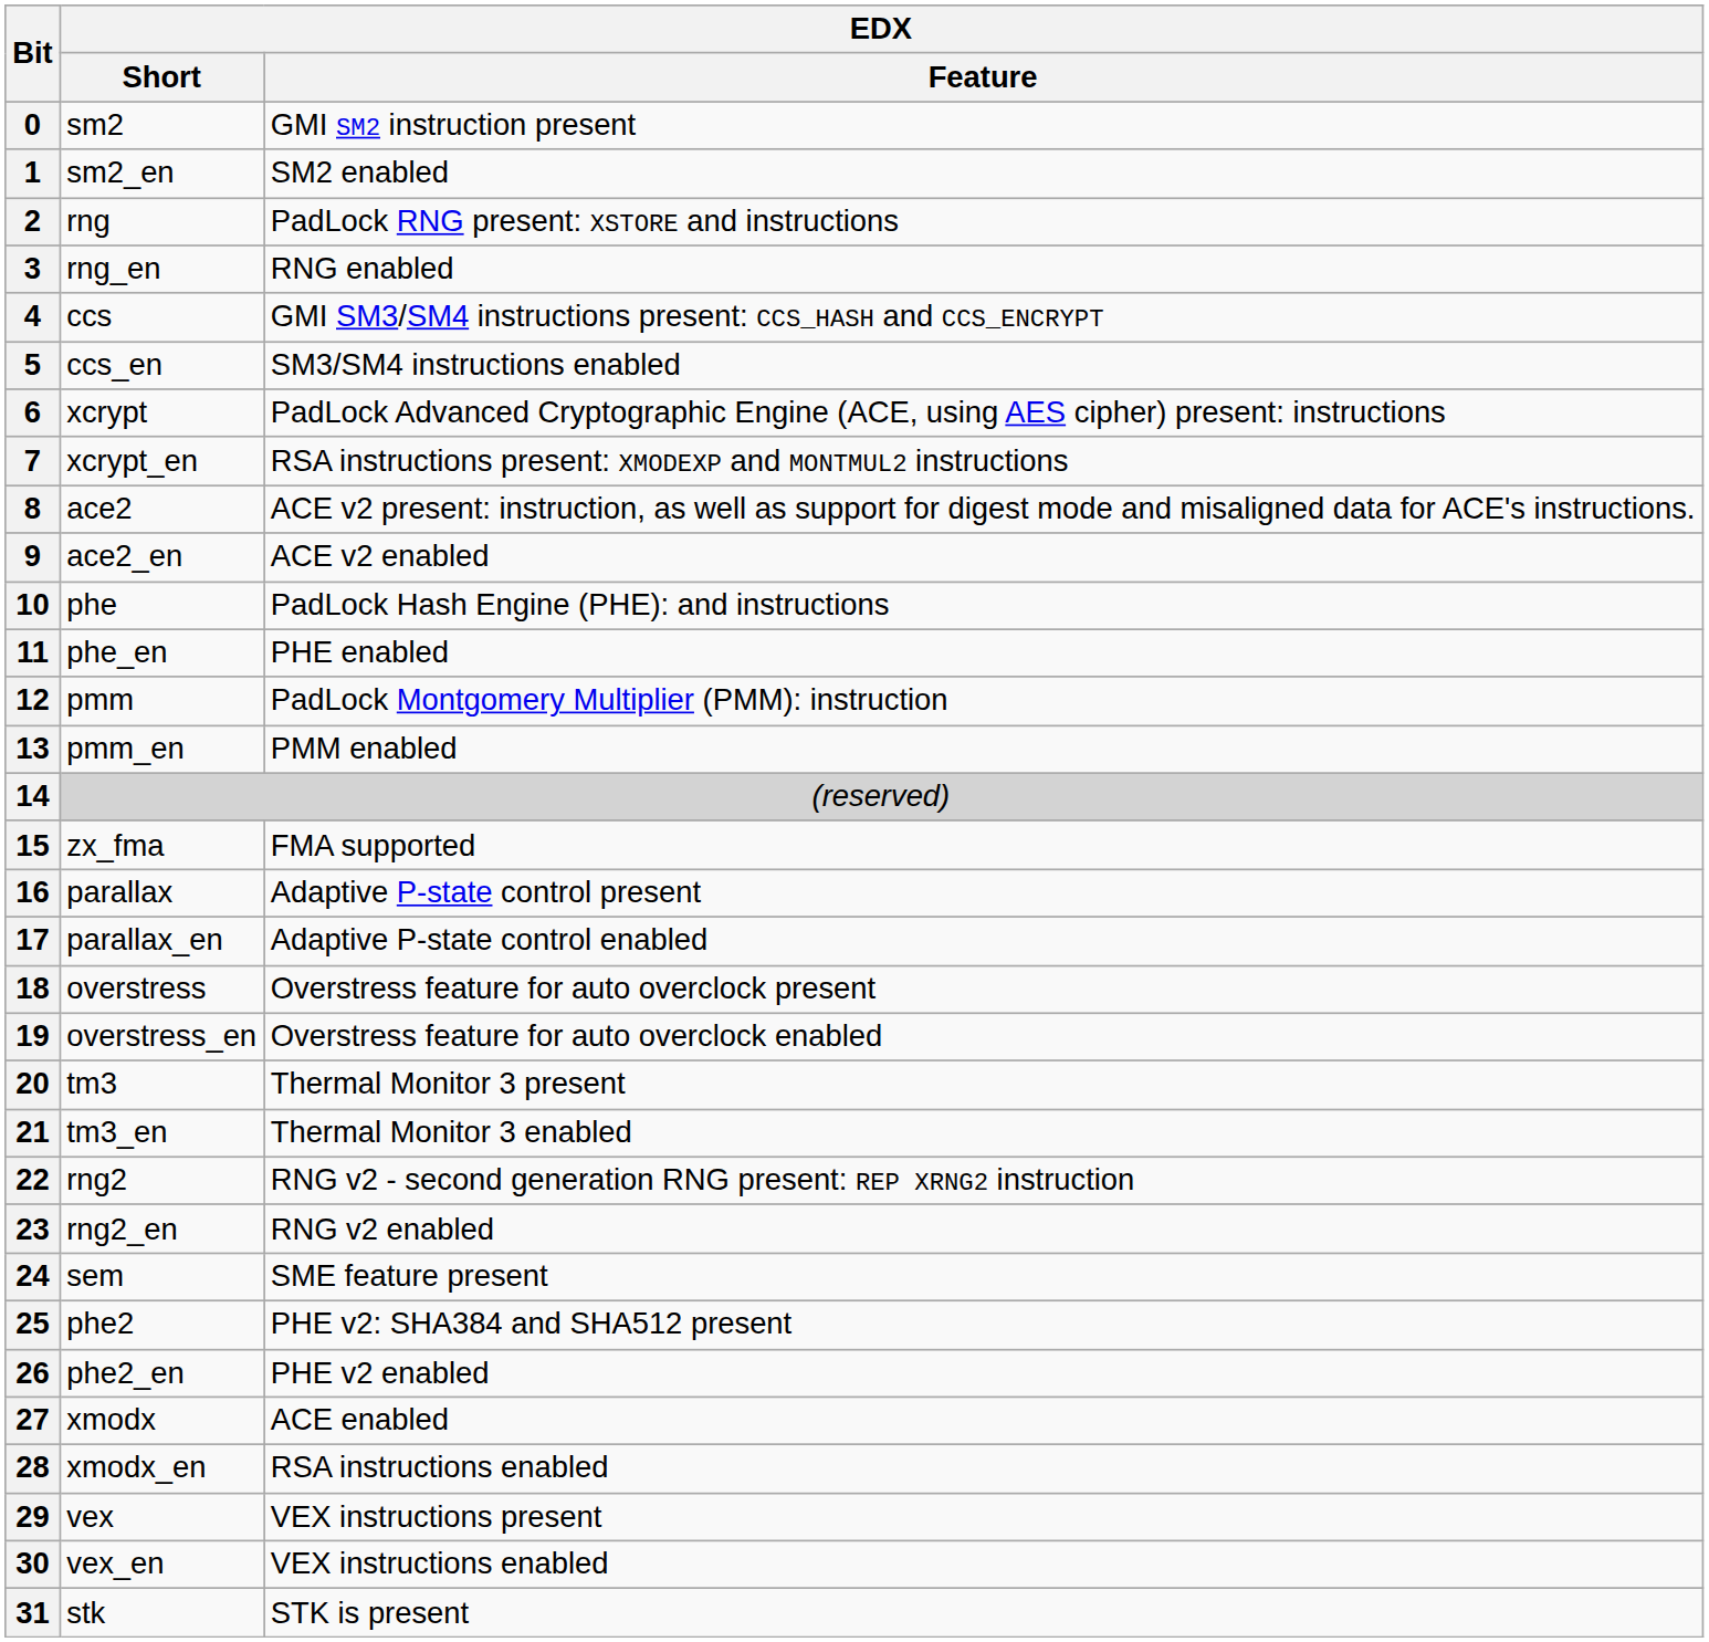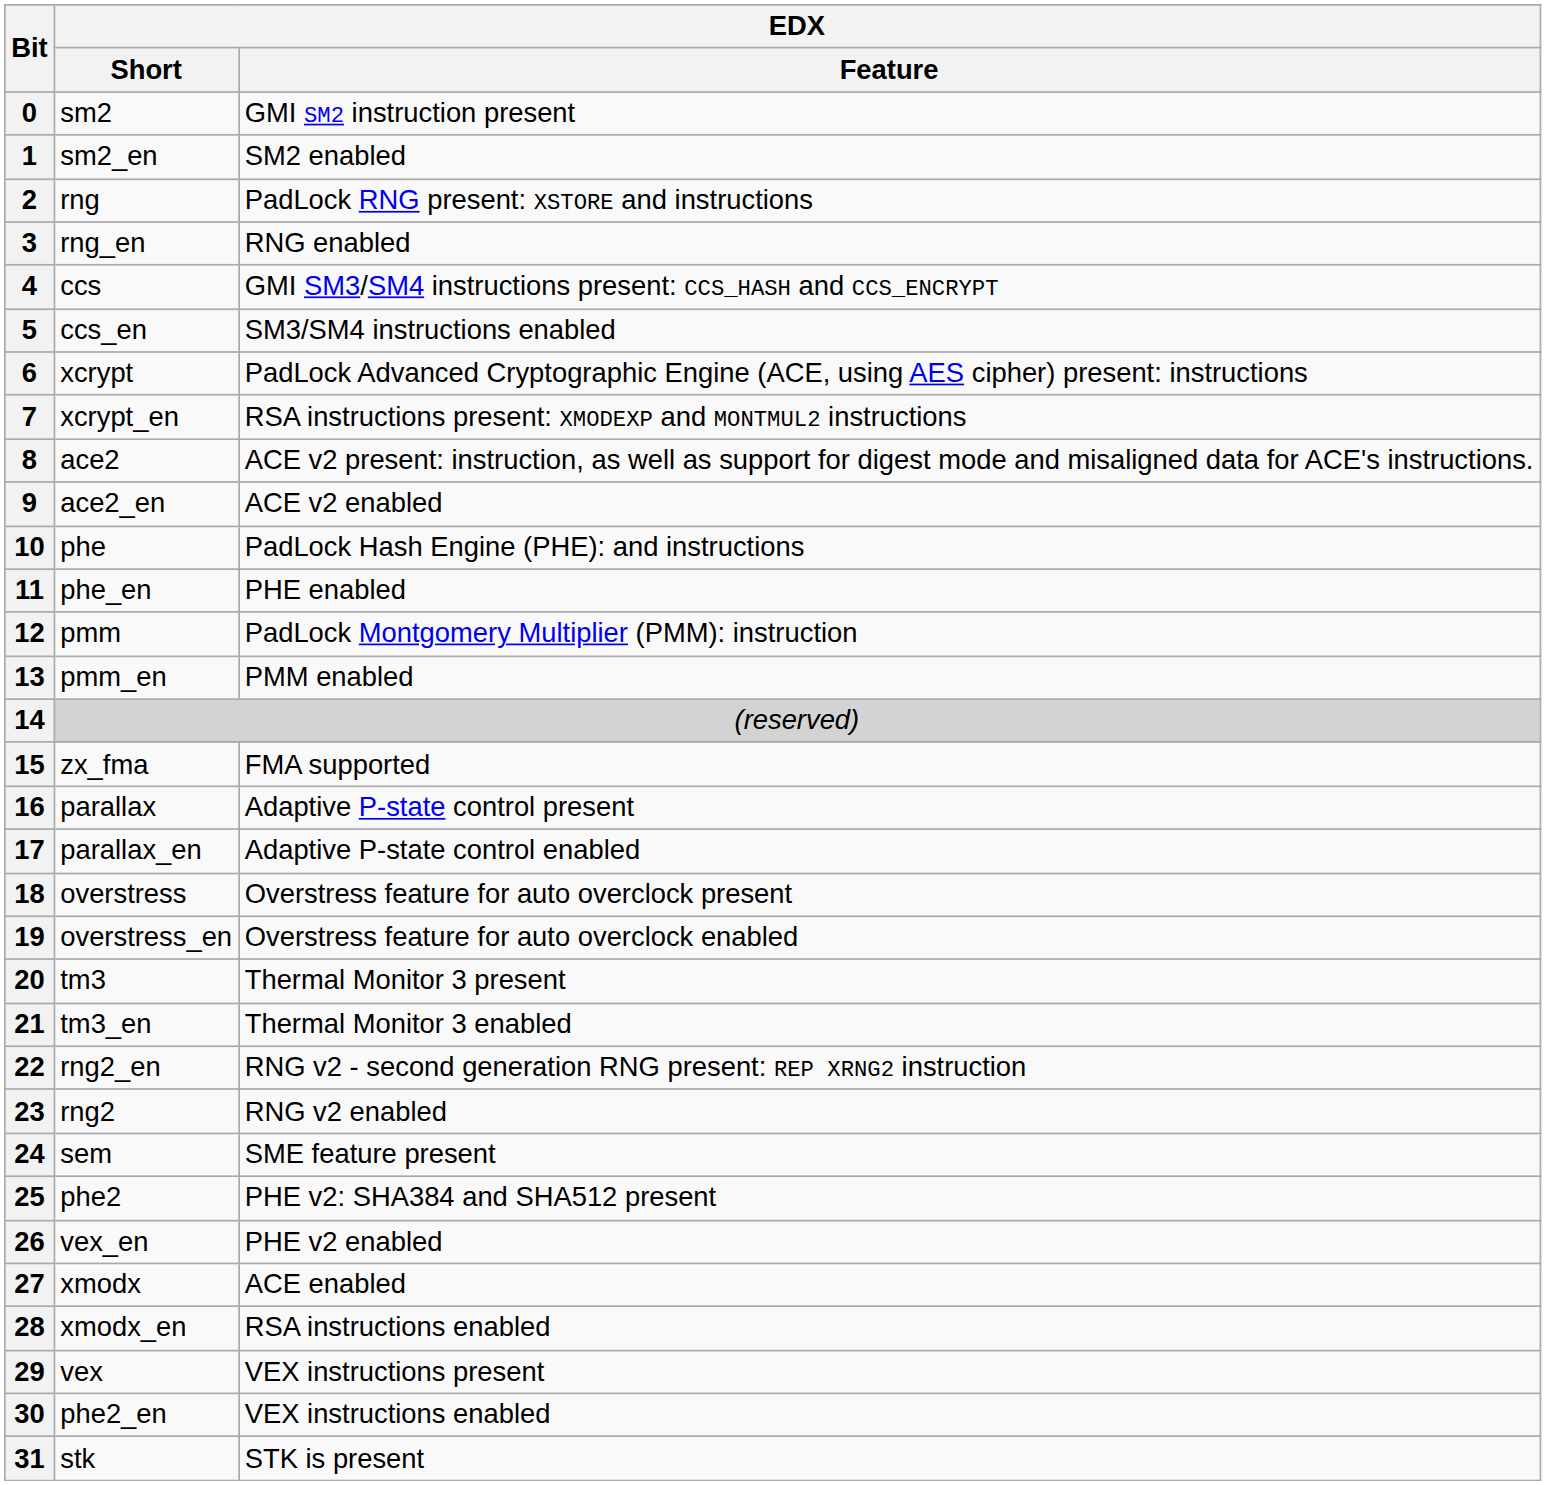22 | EDX / Short: rng2 -> rng2_en
23 | EDX / Short: rng2_en -> rng2
26 | EDX / Short: phe2_en -> vex_en
30 | EDX / Short: vex_en -> phe2_en
